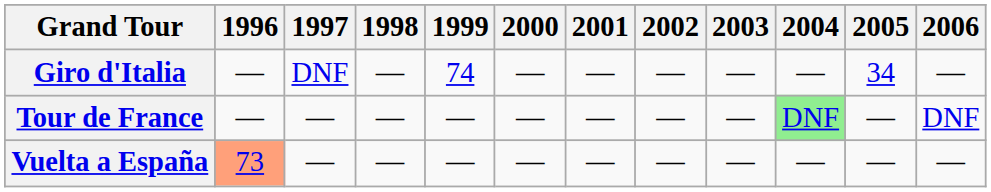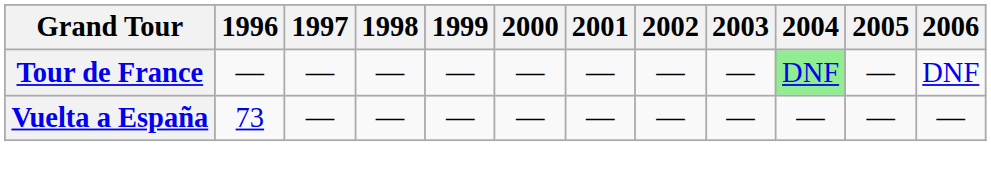- row: Giro d'Italia | — | DNF | — | 74 | — | — | — | — | — | 34 | —
Vuelta a España | 1996: lightsalmon background -> no background
